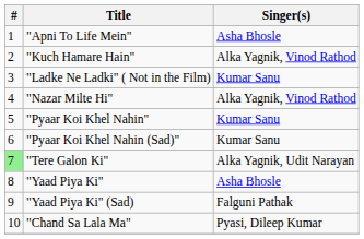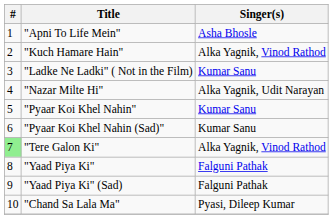"Nazar Milte Hi" | Singer(s): Alka Yagnik, Vinod Rathod -> Alka Yagnik, Udit Narayan
"Tere Galon Ki" | Singer(s): Alka Yagnik, Udit Narayan -> Alka Yagnik, Vinod Rathod
"Yaad Piya Ki" | Singer(s): Asha Bhosle -> Falguni Pathak
